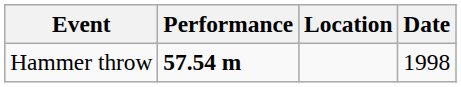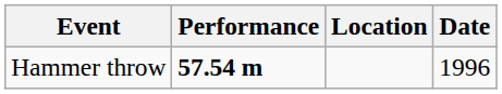Hammer throw | Date: 1998 -> 1996
